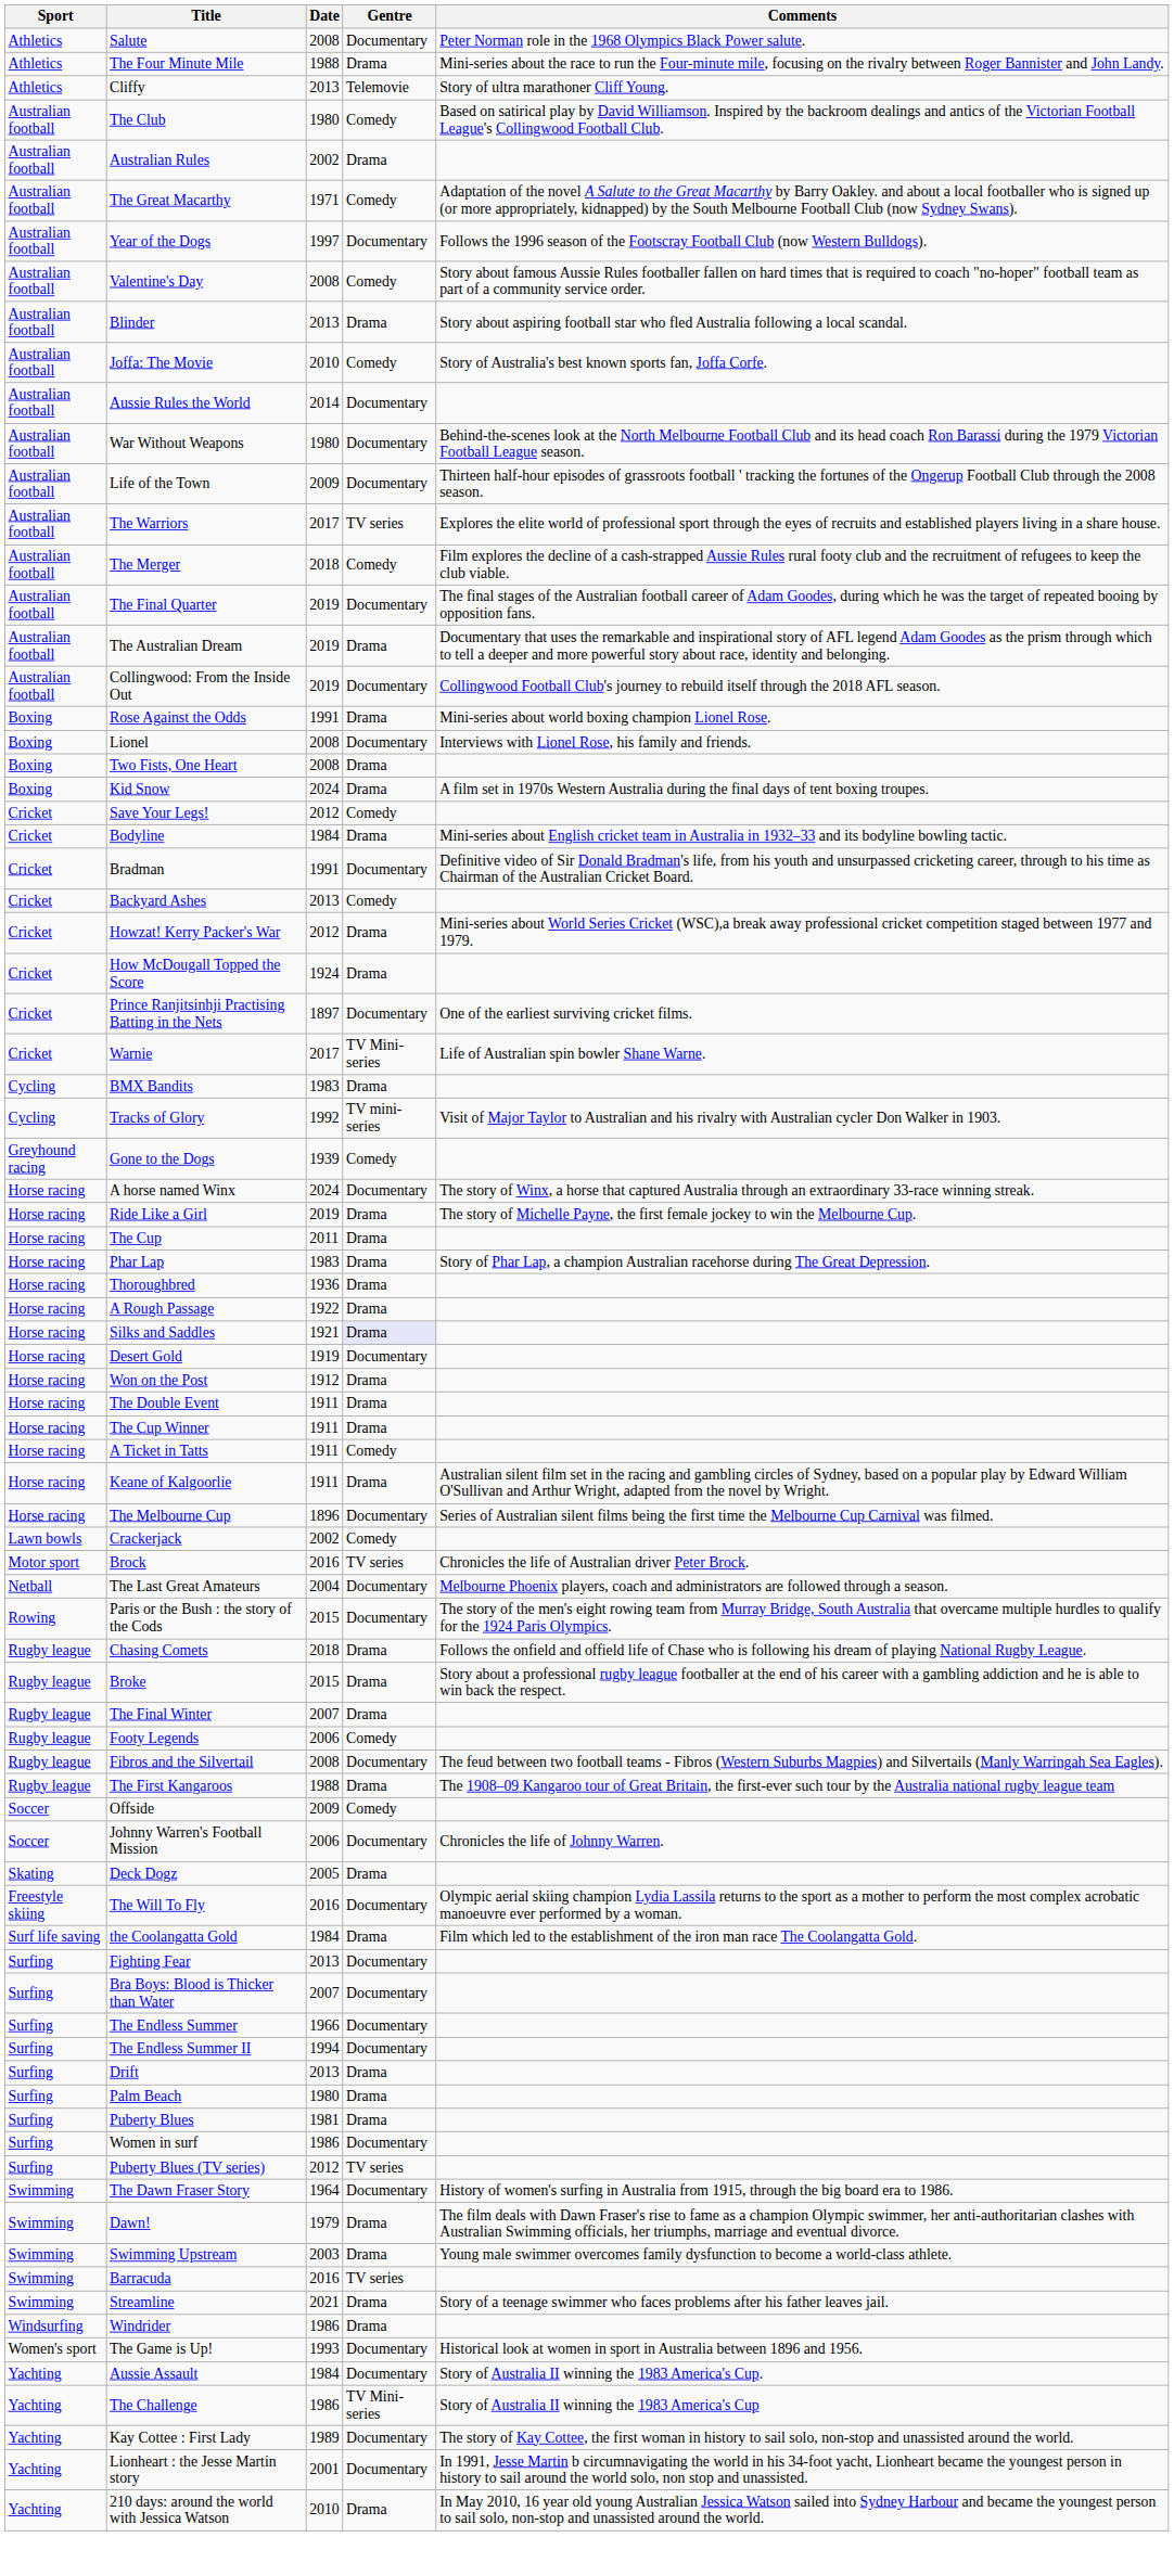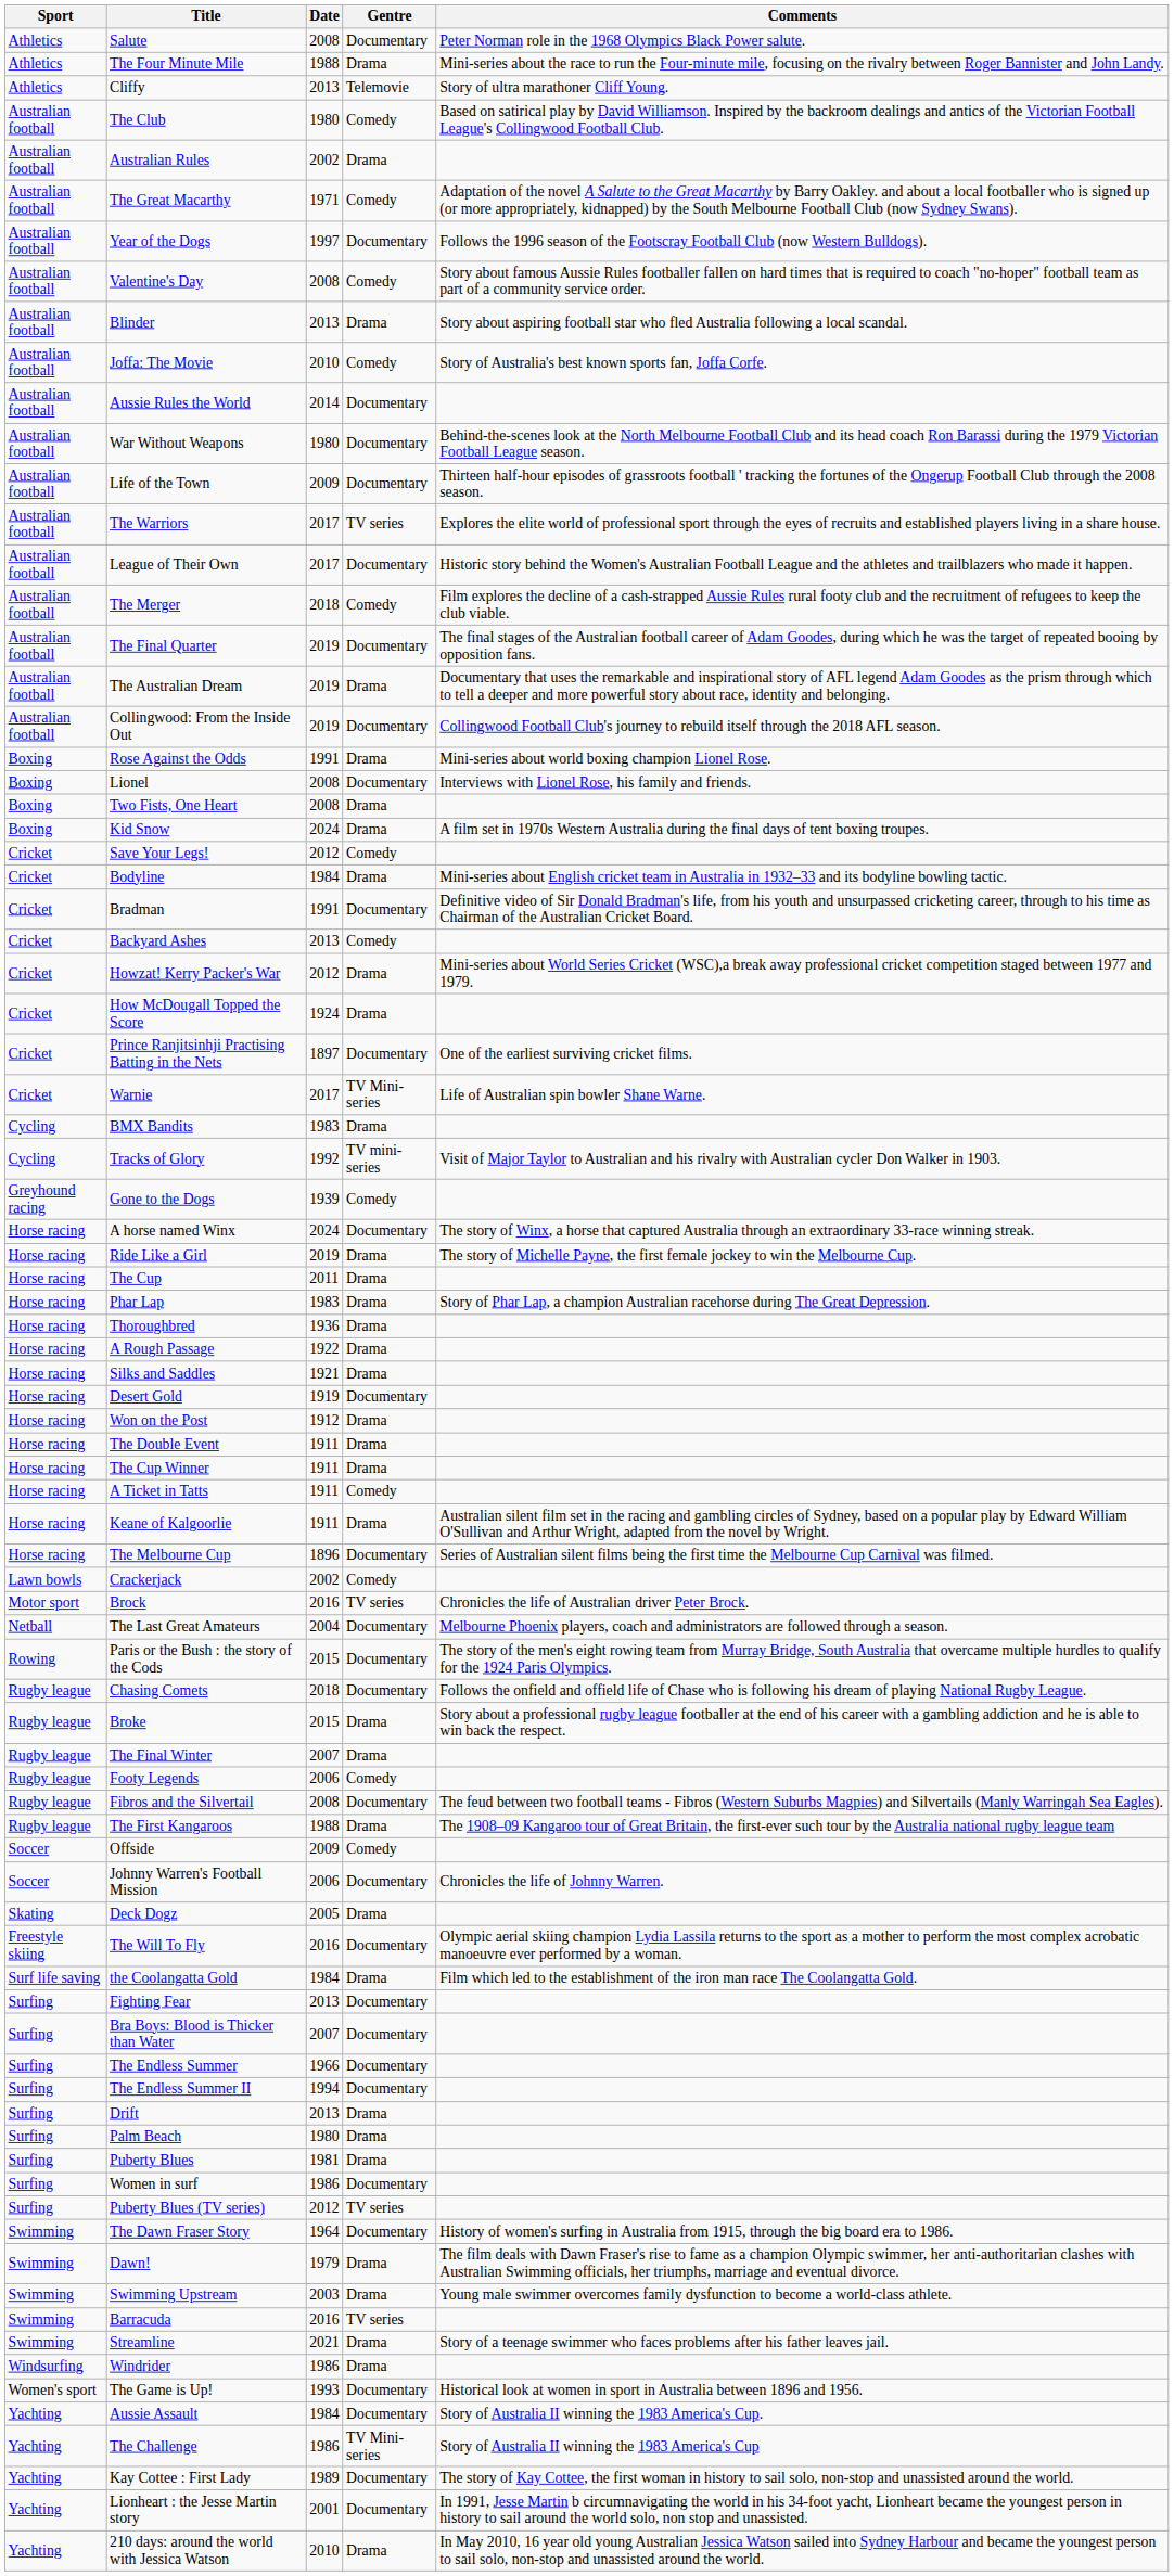+ row: Australian football | League of Their Own | 2017 | Documentary | Historic story behind the Women's Australian Football League and the athletes and trailblazers who made it happen.
Silks and Saddles | Gentre: lavender background -> no background
Chasing Comets | Gentre: Drama -> Documentary
